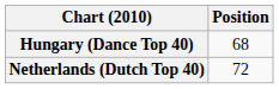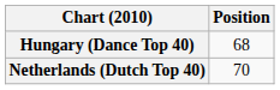Netherlands (Dutch Top 40) | Position: 72 -> 70
